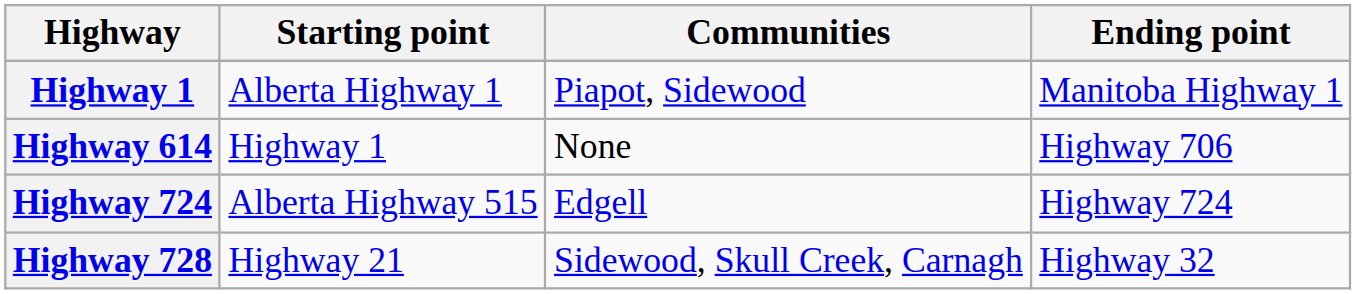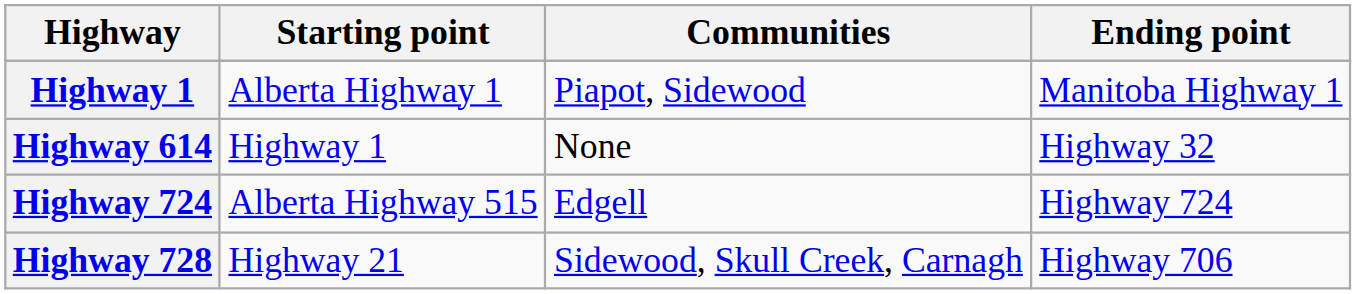Highway 614 | Ending point: Highway 706 -> Highway 32
Highway 728 | Ending point: Highway 32 -> Highway 706
